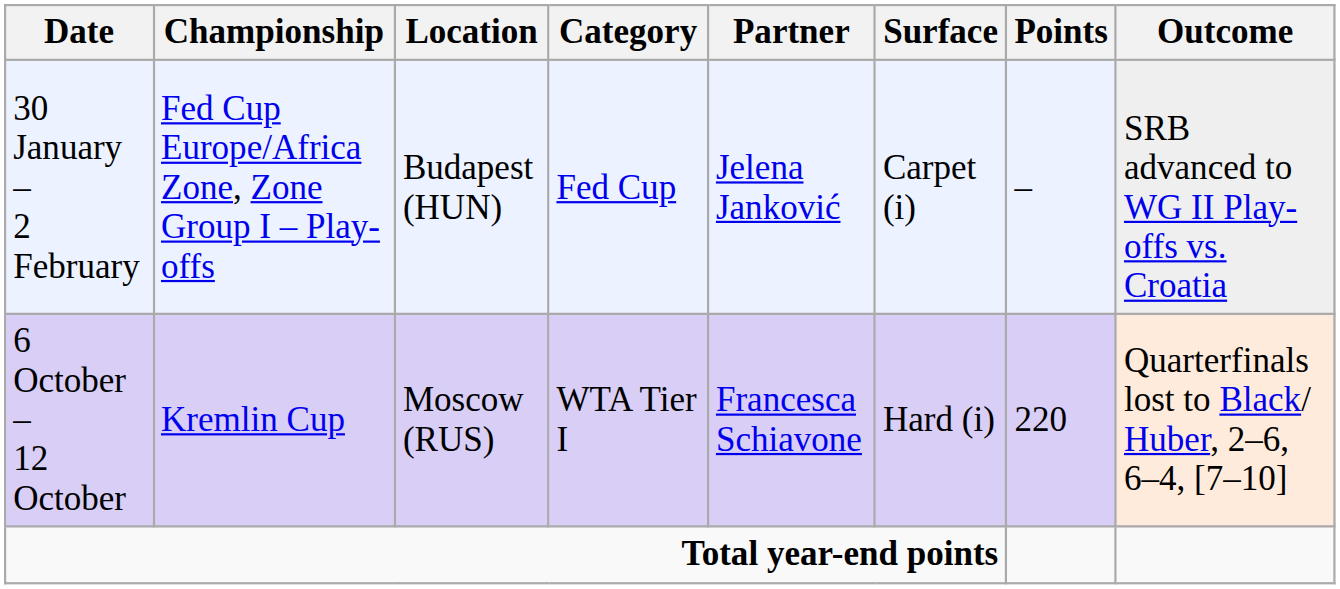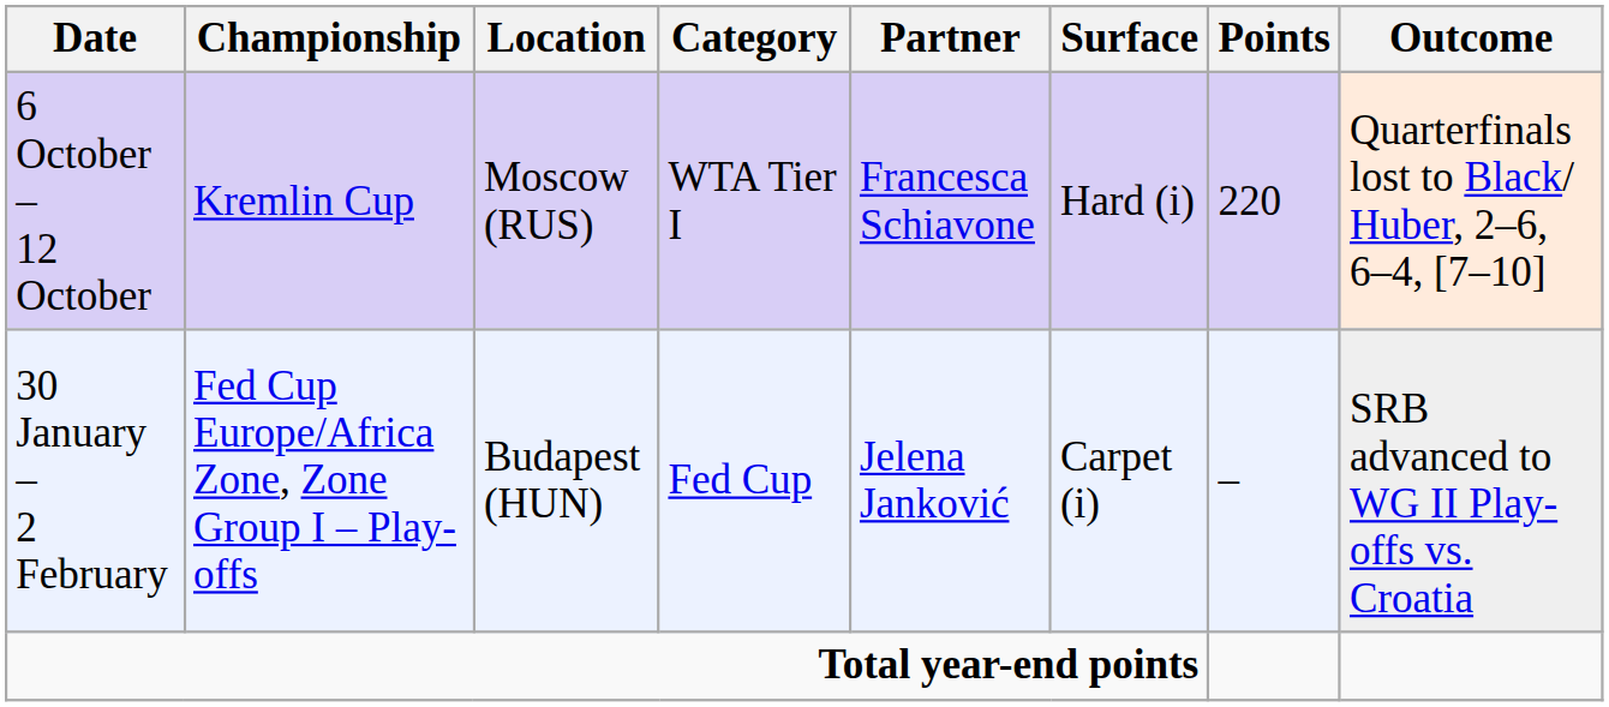rows swapped: 30 January – 2 February <-> 6 October – 12 October
